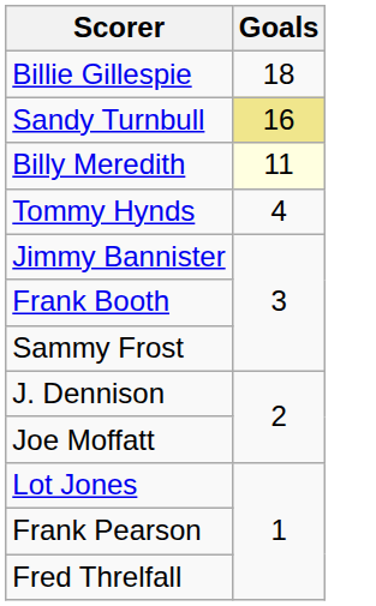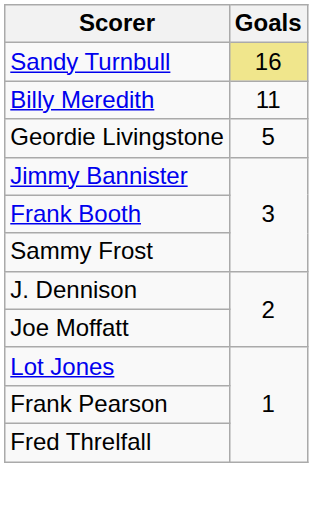- row: Billie Gillespie | 18
Billy Meredith | Goals: lightyellow background -> no background
+ row: Geordie Livingstone | 5
- row: Tommy Hynds | 4
